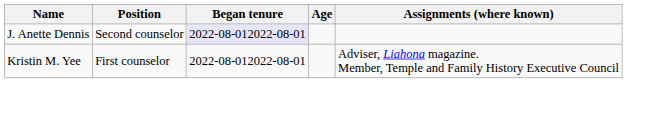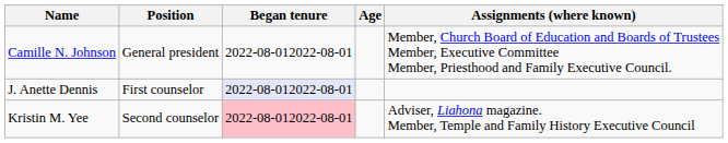+ row: Camille N. Johnson | General president | 2022-08-012022-08-01 | Member, Church Board of Education and Boards of Trustees Member, Executive Committee Member, Priesthood and Family Executive Council.
J. Anette Dennis | Position: Second counselor -> First counselor
Kristin M. Yee | Position: First counselor -> Second counselor
Kristin M. Yee | Began tenure: no background -> pink background
